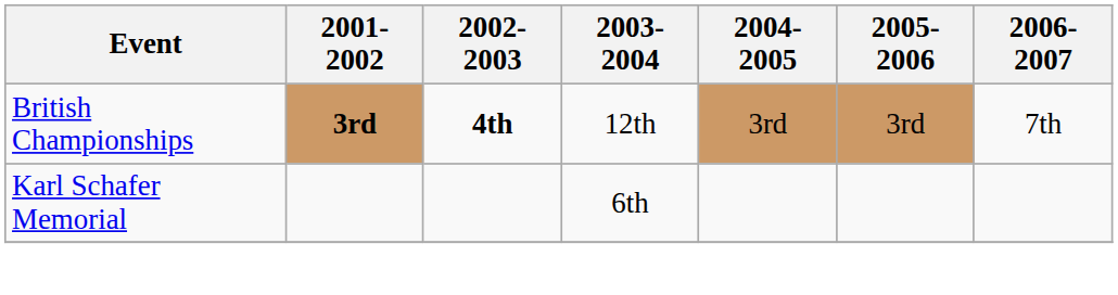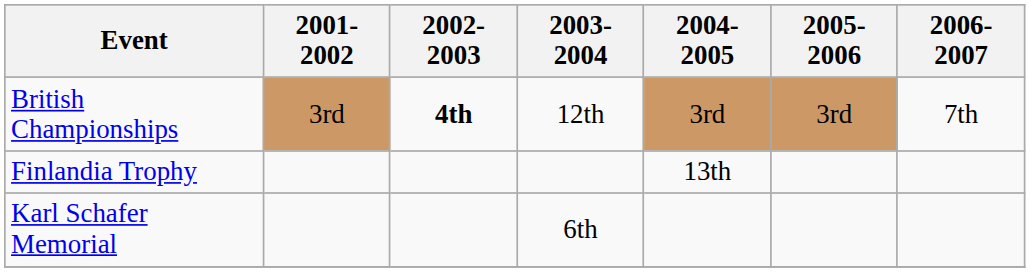British Championships | 2001-2002: bold -> normal
+ row: Finlandia Trophy | 13th
